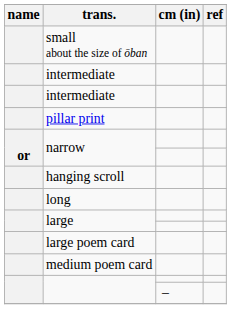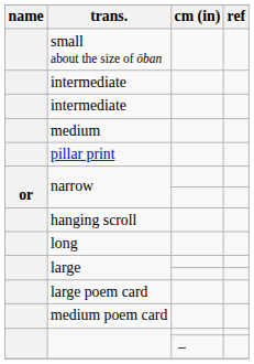+ row: medium
